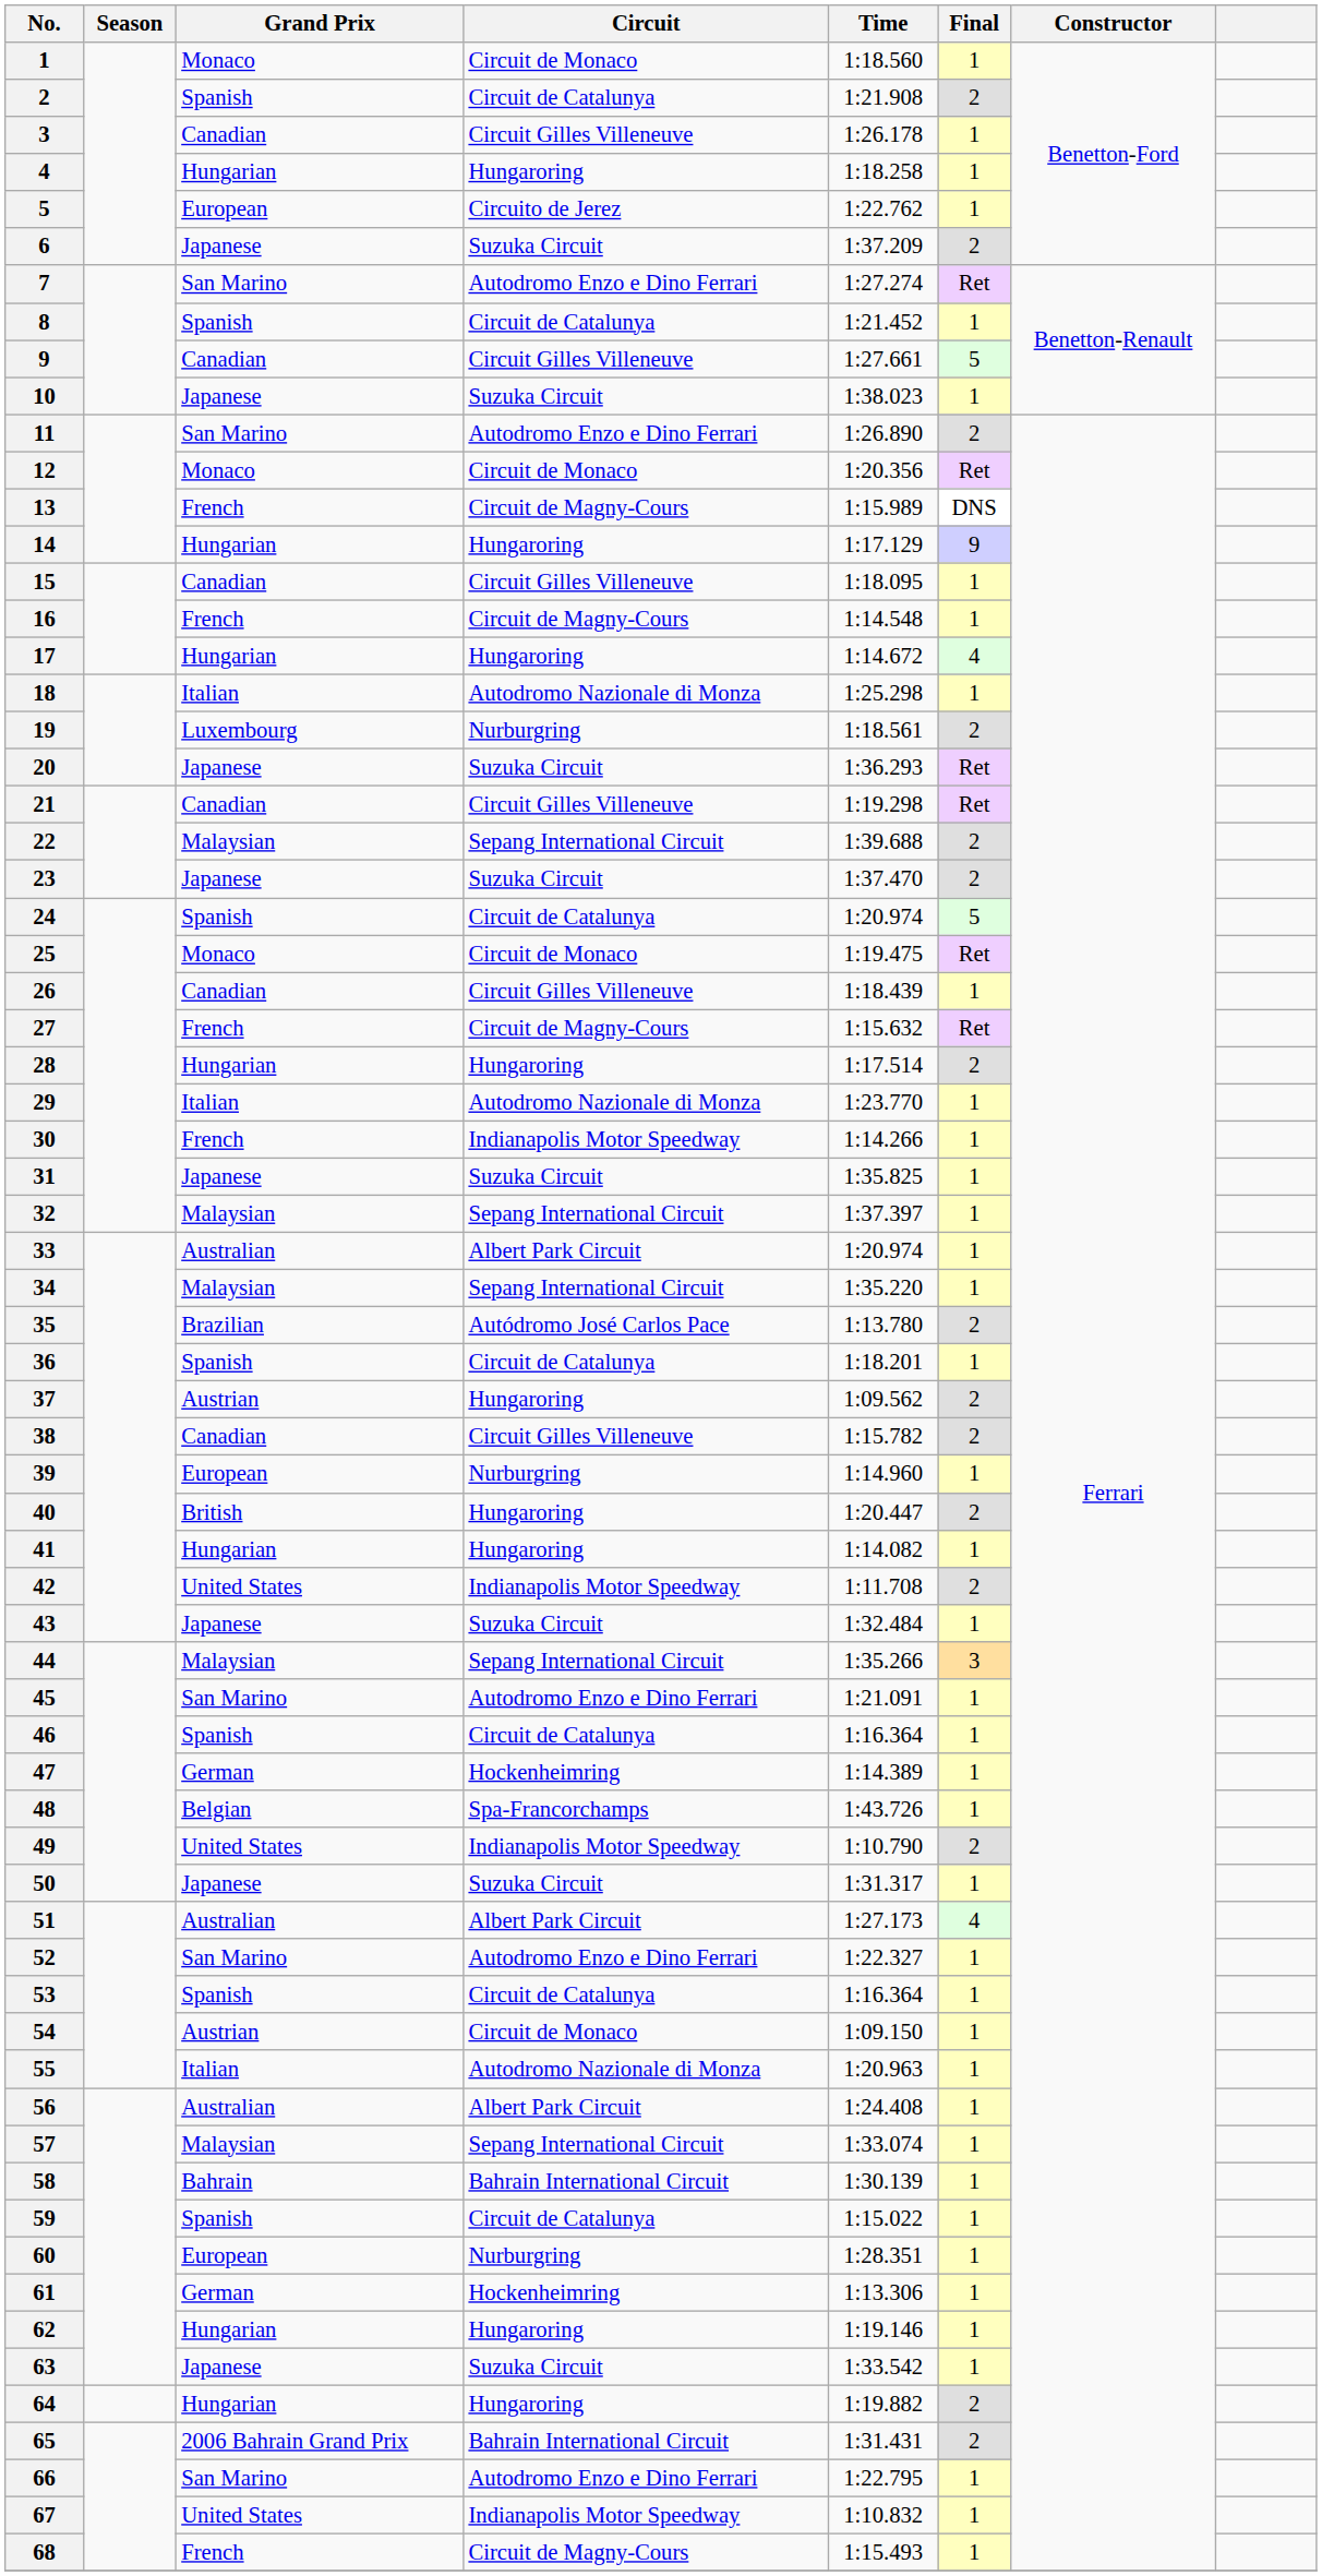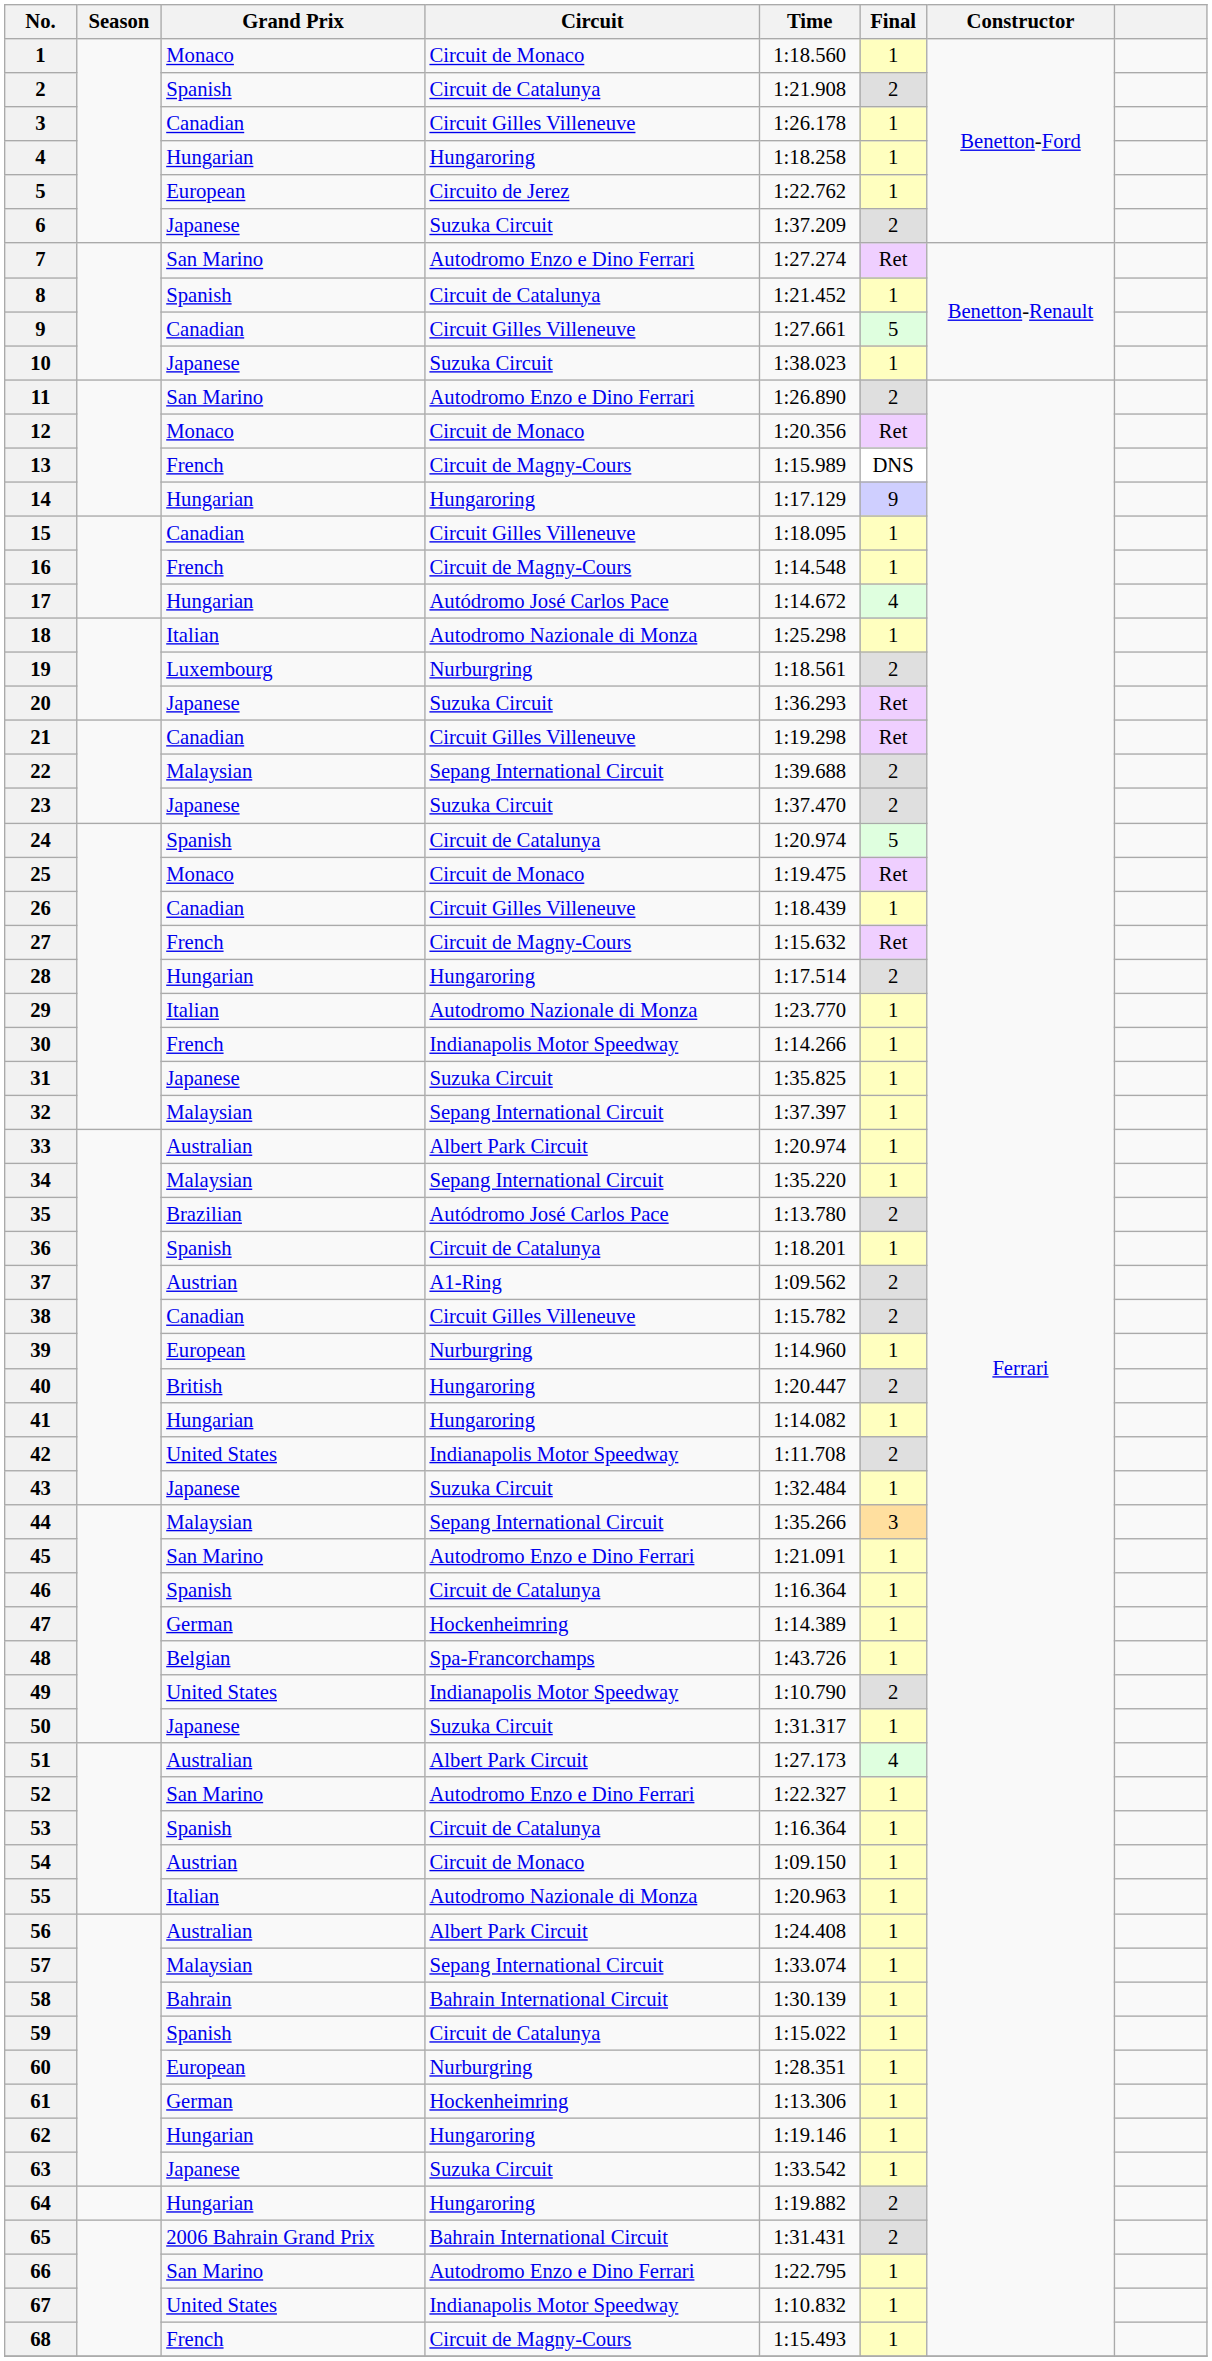17 | Circuit: Hungaroring -> Autódromo José Carlos Pace
37 | Circuit: Hungaroring -> A1-Ring
